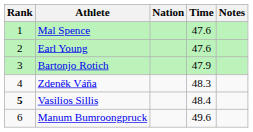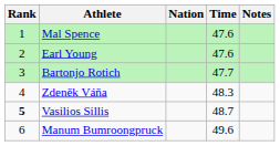Bartonjo Rotich | Time: 47.9 -> 47.7
Vasilios Sillis | Time: 48.4 -> 48.7
